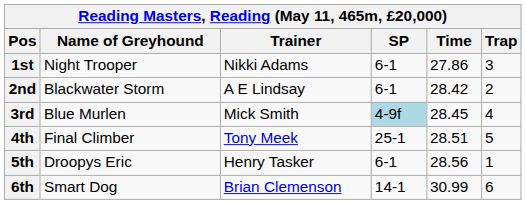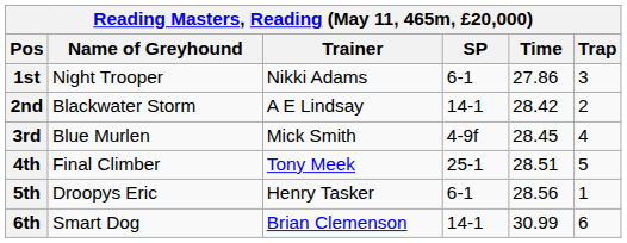2nd | SP: 6-1 -> 14-1
3rd | SP: lightblue background -> no background
